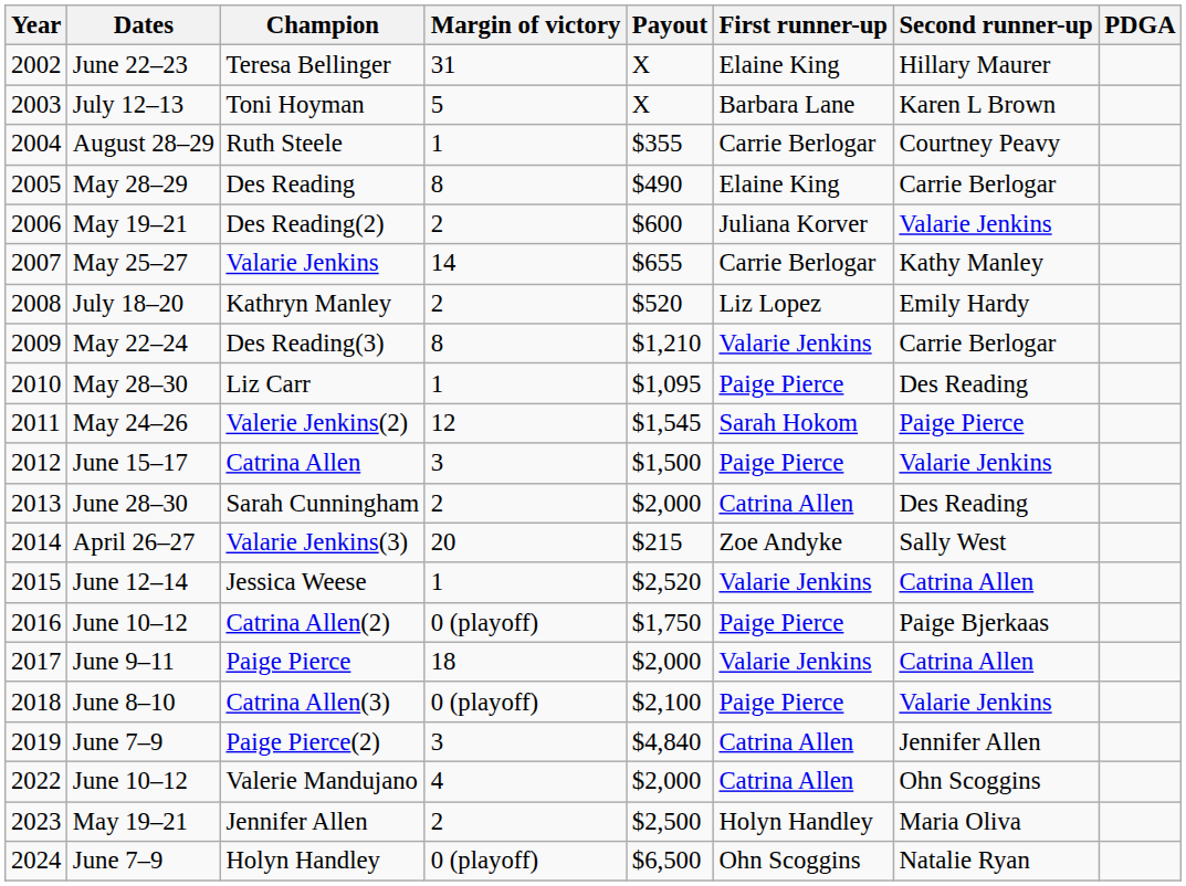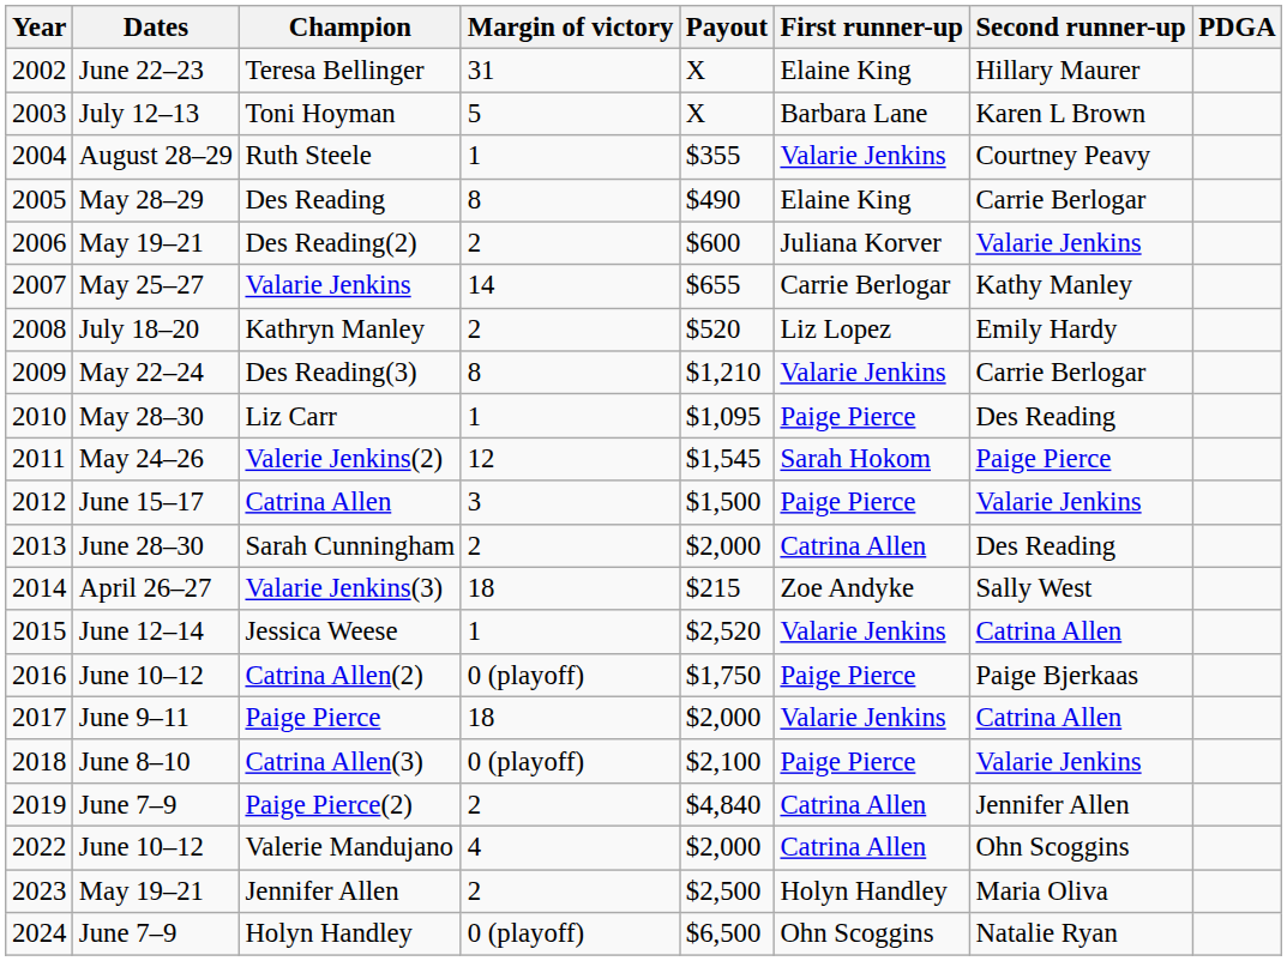Ruth Steele | First runner-up: Carrie Berlogar -> Valarie Jenkins
Valarie Jenkins(3) | Margin of victory: 20 -> 18
Paige Pierce(2) | Margin of victory: 3 -> 2
